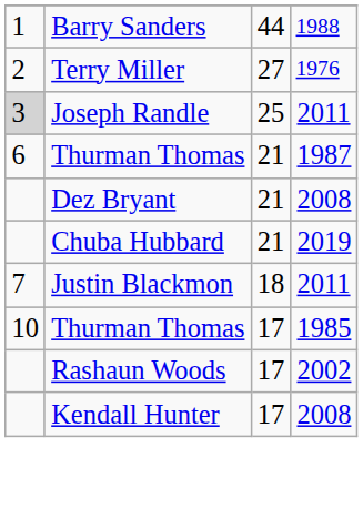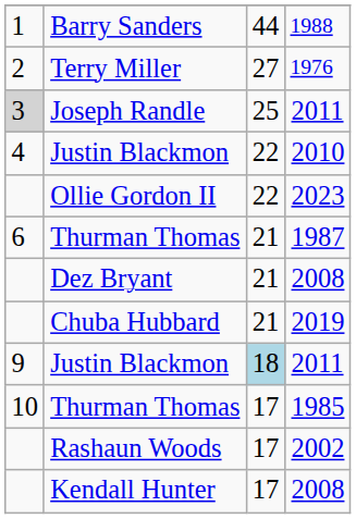+ row: 4 | Justin Blackmon | 22 | 2010
+ row: Ollie Gordon II | 22 | 2023
Justin Blackmon / 2011 | column 1: 7 -> 9
Justin Blackmon / 2011 | column 3: no background -> lightblue background
